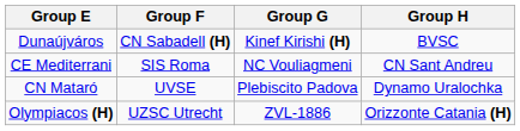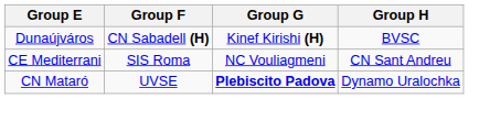CN Mataró | Group G: normal -> bold
- row: Olympiacos (H) | UZSC Utrecht | ZVL-1886 | Orizzonte Catania (H)
